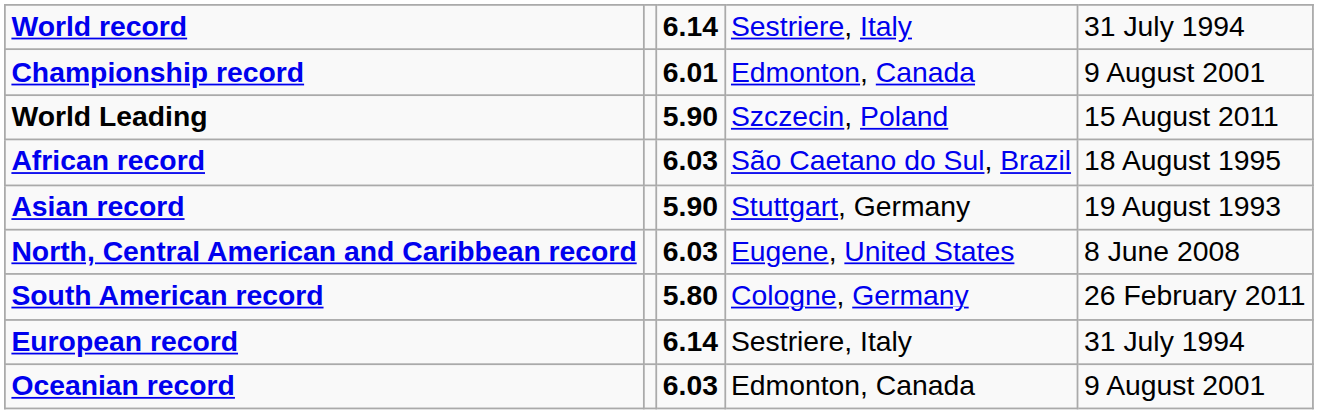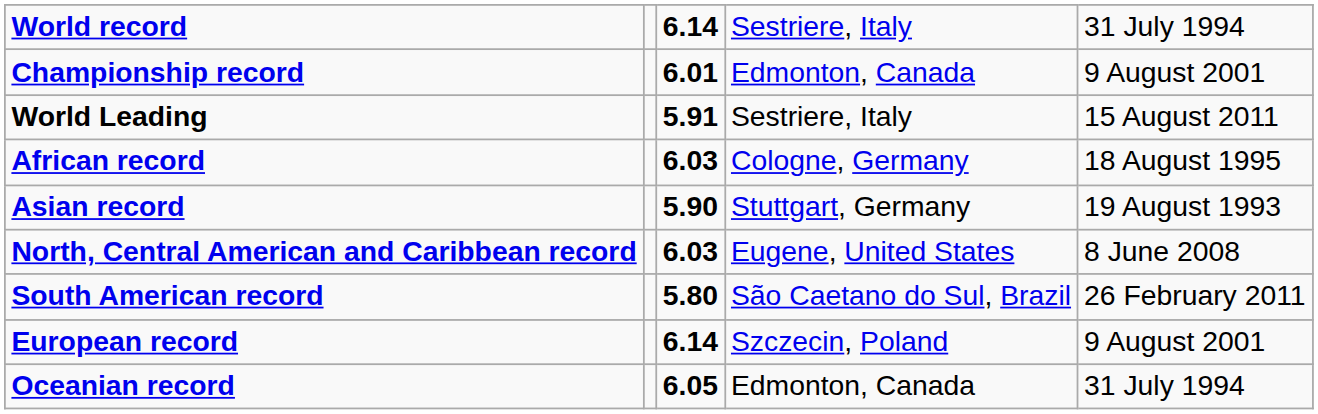World Leading | column 3: 5.90 -> 5.91
World Leading | column 4: Szczecin, Poland -> Sestriere, Italy
African record | column 4: São Caetano do Sul, Brazil -> Cologne, Germany
South American record | column 4: Cologne, Germany -> São Caetano do Sul, Brazil
European record | column 4: Sestriere, Italy -> Szczecin, Poland
European record | column 5: 31 July 1994 -> 9 August 2001
Oceanian record | column 3: 6.03 -> 6.05
Oceanian record | column 5: 9 August 2001 -> 31 July 1994
